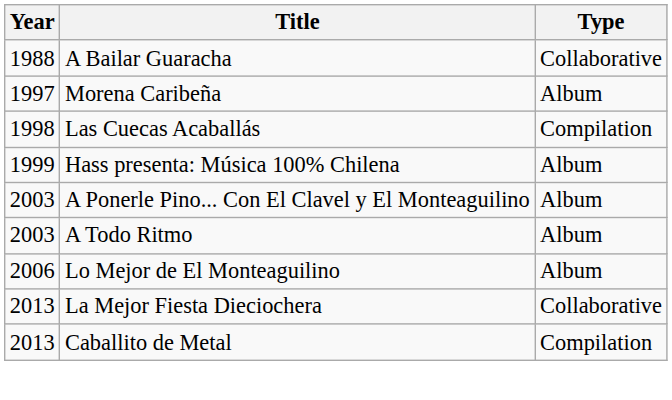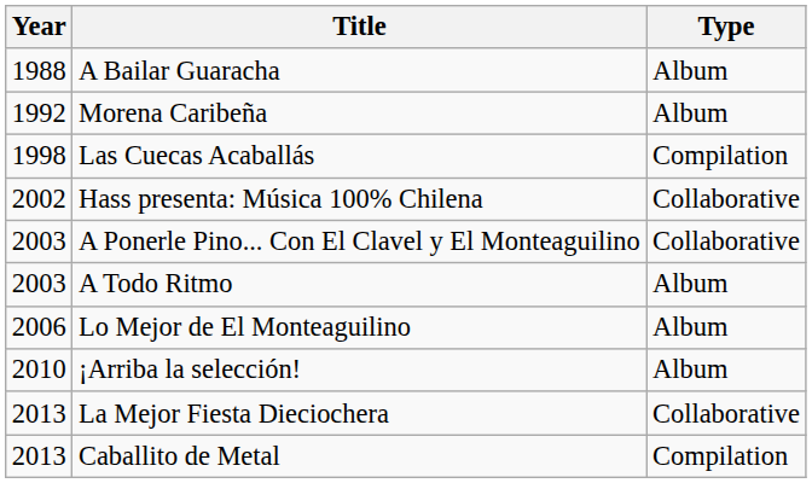A Bailar Guaracha | Type: Collaborative -> Album
Morena Caribeña | Year: 1997 -> 1992
Hass presenta: Música 100% Chilena | Year: 1999 -> 2002
Hass presenta: Música 100% Chilena | Type: Album -> Collaborative
A Ponerle Pino... Con El Clavel y El Monteaguilino | Type: Album -> Collaborative
+ row: 2010 | ¡Arriba la selección! | Album
